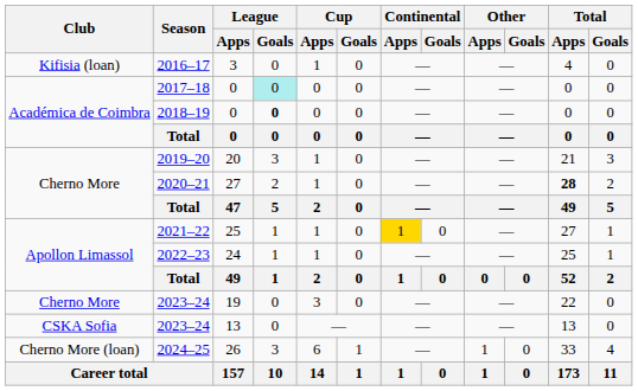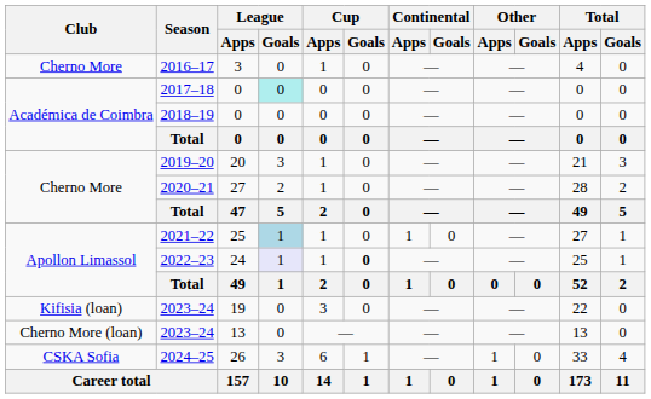2016–17 | Club: Kifisia (loan) -> Cherno More
2018–19 | League / Goals: bold -> normal
2020–21 | Total / Apps: bold -> normal
2021–22 | League / Goals: no background -> lightblue background
2021–22 | Continental / Apps: gold background -> no background
2022–23 | League / Goals: no background -> lavender background
2022–23 | Cup / Goals: normal -> bold
2023–24 / 19 | Club: Cherno More -> Kifisia (loan)
2023–24 / 13 | Club: CSKA Sofia -> Cherno More (loan)
2024–25 | Club: Cherno More (loan) -> CSKA Sofia
